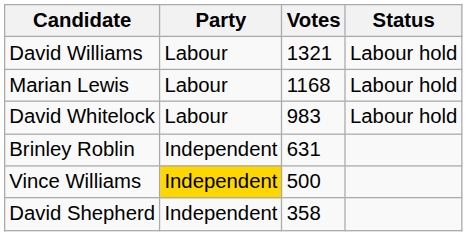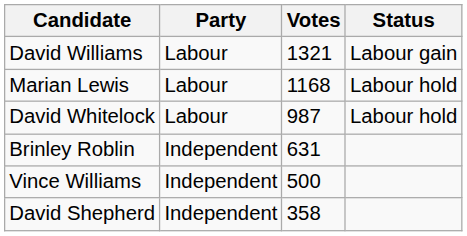David Williams | Status: Labour hold -> Labour gain
David Whitelock | Votes: 983 -> 987
Vince Williams | Party: gold background -> no background
